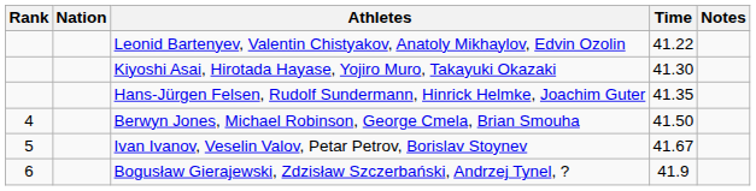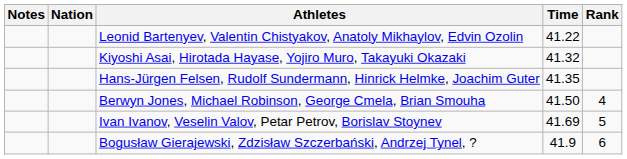columns swapped: Rank <-> Notes
Kiyoshi Asai, Hirotada Hayase, Yojiro Muro, Takayuki Okazaki | Time: 41.30 -> 41.32
Ivan Ivanov, Veselin Valov, Petar Petrov, Borislav Stoynev | Time: 41.67 -> 41.69
